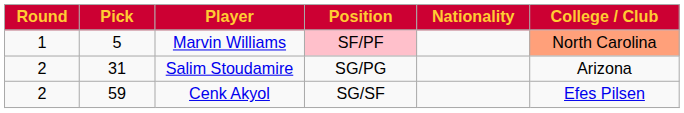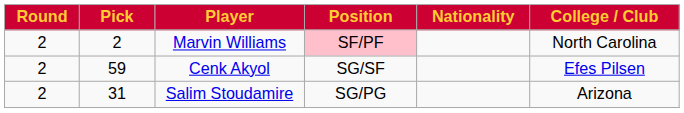Marvin Williams | Round: 1 -> 2
Marvin Williams | Pick: 5 -> 2
Marvin Williams | College / Club: lightsalmon background -> no background
rows swapped: Salim Stoudamire <-> Cenk Akyol
